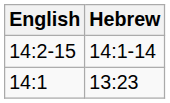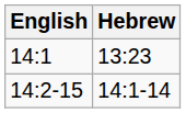rows swapped: 14:1 <-> 14:2-15
